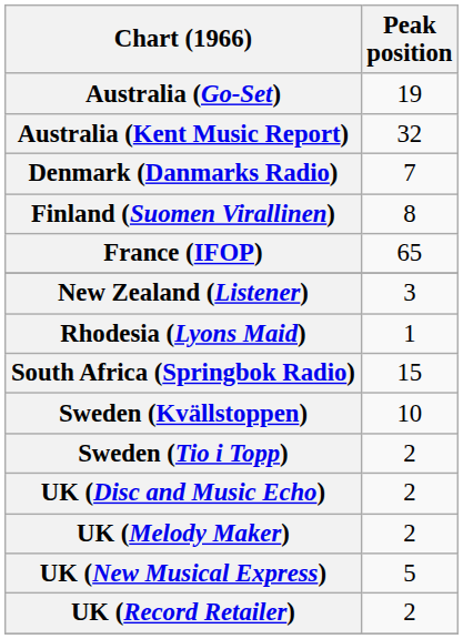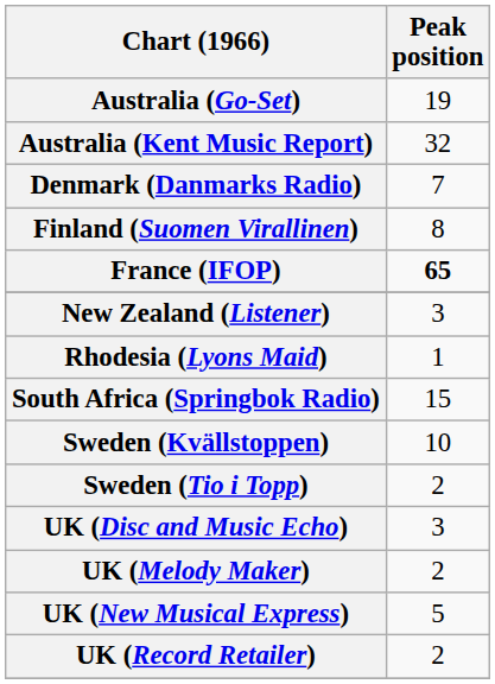France (IFOP) | Peak position: normal -> bold
UK (Disc and Music Echo) | Peak position: 2 -> 3
